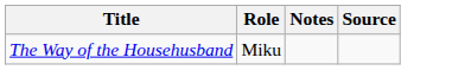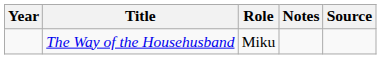+ column: Year
